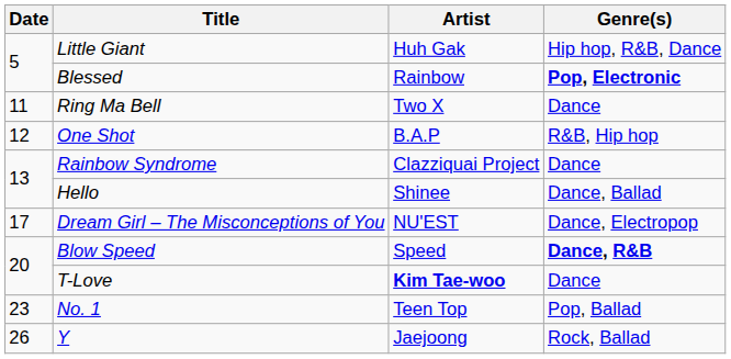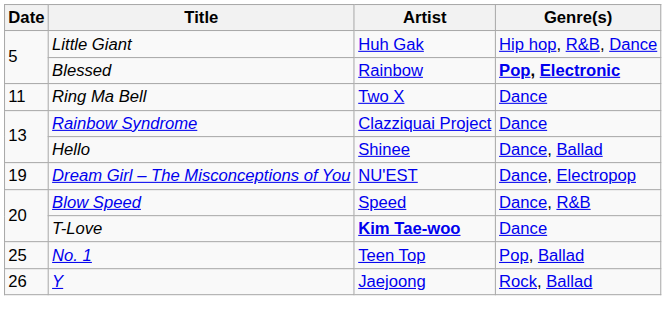- row: 12 | One Shot | B.A.P | R&B, Hip hop
Dream Girl – The Misconceptions of You | Date: 17 -> 19
Blow Speed | Genre(s): bold -> normal
No. 1 | Date: 23 -> 25
